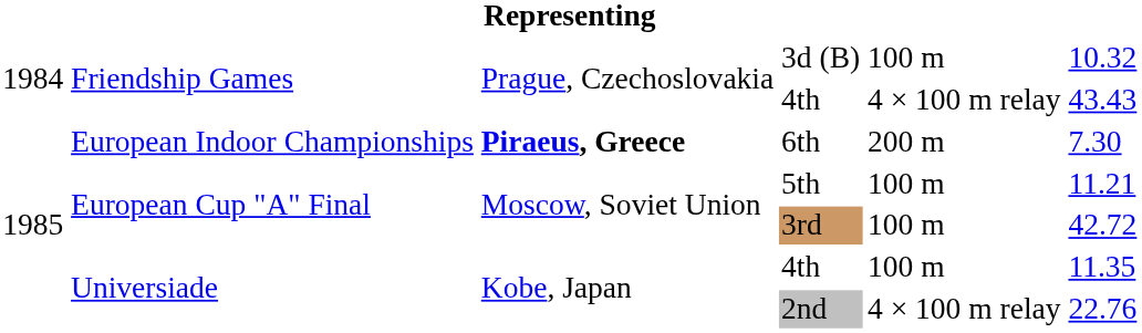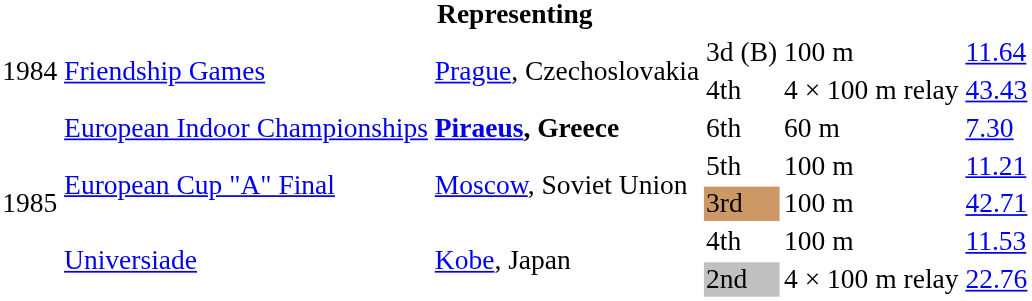3d (B) | column 6: 10.32 -> 11.64
6th | column 5: 200 m -> 60 m
3rd | column 6: 42.72 -> 42.71
Universiade / 4th | column 6: 11.35 -> 11.53
